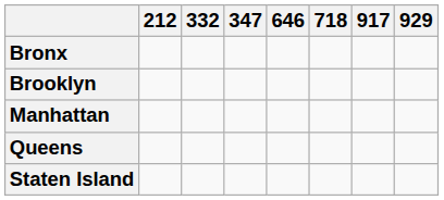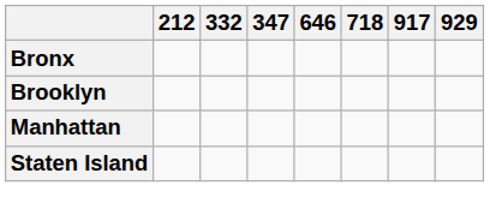- row: Queens
